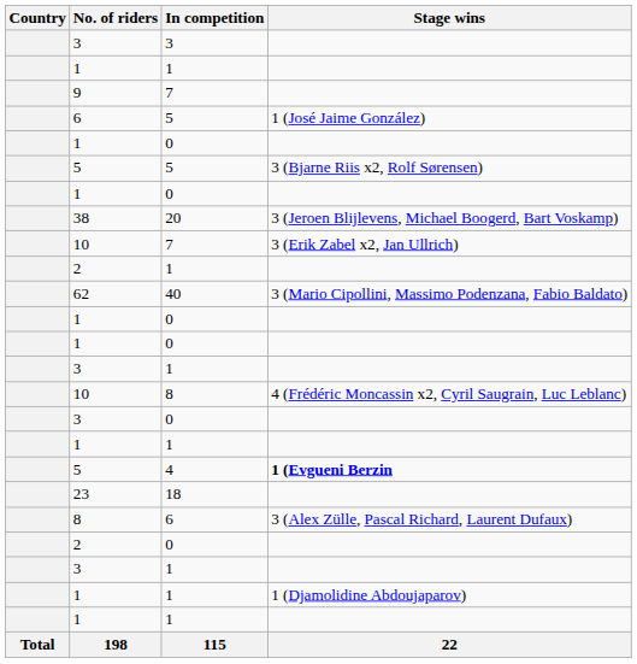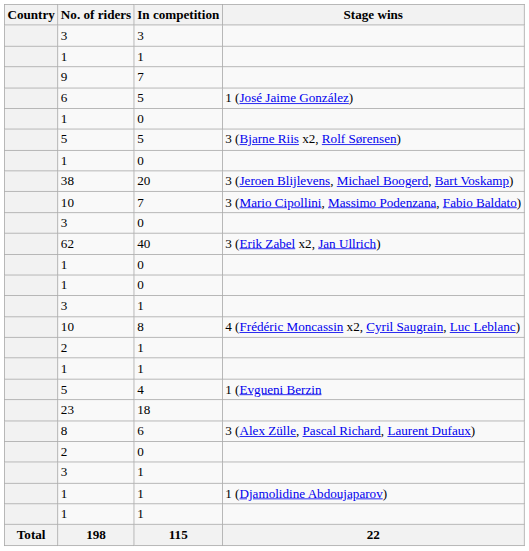10 / 7 | Stage wins: 3 (Erik Zabel x2, Jan Ullrich) -> 3 (Mario Cipollini, Massimo Podenzana, Fabio Baldato)
rows swapped: 2 / 1 <-> 3 / 0
62 | Stage wins: 3 (Mario Cipollini, Massimo Podenzana, Fabio Baldato) -> 3 (Erik Zabel x2, Jan Ullrich)
5 / 4 | Stage wins: bold -> normal
